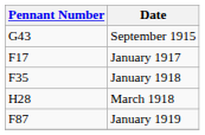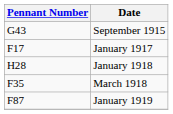January 1918 | Pennant Number: F35 -> H28
March 1918 | Pennant Number: H28 -> F35
